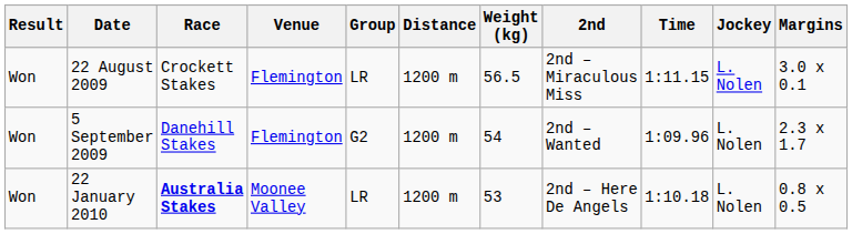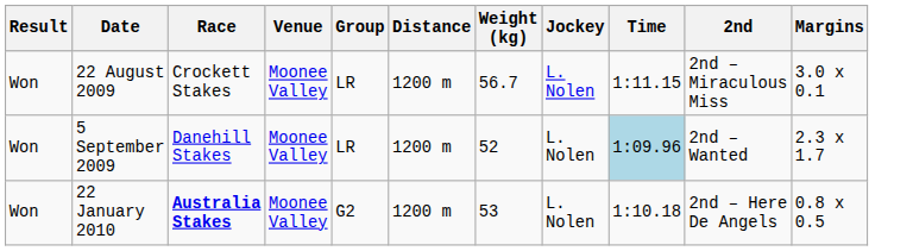columns swapped: Jockey <-> 2nd
22 August 2009 | Venue: Flemington -> Moonee Valley
22 August 2009 | Weight (kg): 56.5 -> 56.7
5 September 2009 | Venue: Flemington -> Moonee Valley
5 September 2009 | Group: G2 -> LR
5 September 2009 | Weight (kg): 54 -> 52
5 September 2009 | Time: no background -> lightblue background
22 January 2010 | Group: LR -> G2
